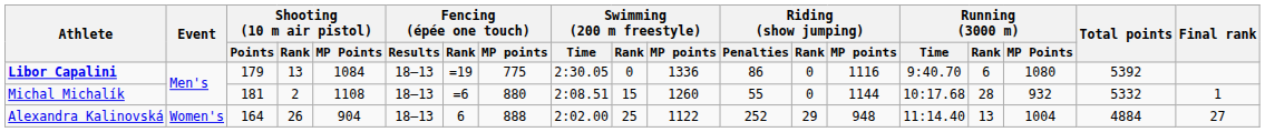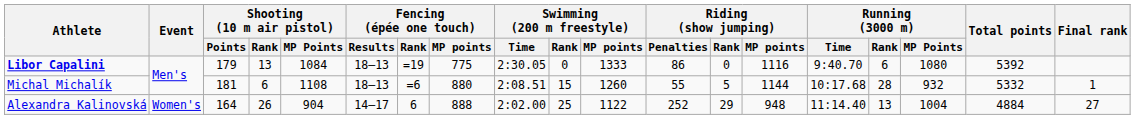Libor Capalini | Swimming (200 m freestyle) / MP points: 1336 -> 1333
Michal Michalík | Shooting (10 m air pistol) / Rank: 2 -> 6
Michal Michalík | Riding (show jumping) / Rank: 0 -> 5
Alexandra Kalinovská | Fencing (épée one touch) / Results: 18–13 -> 14–17
